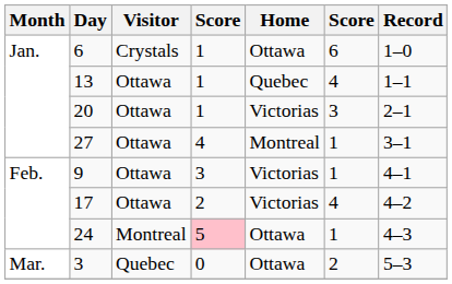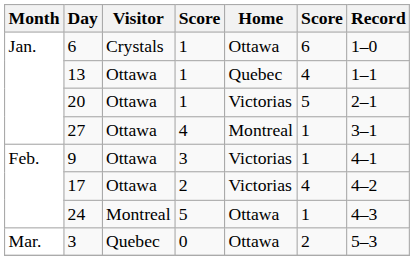20 | column 6: 3 -> 5
24 | column 4: pink background -> no background
